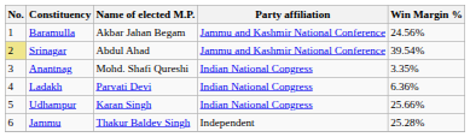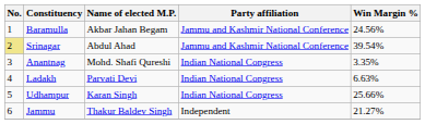Ladakh | Win Margin %: 6.36% -> 6.63%
Jammu | Win Margin %: 25.28% -> 21.27%
